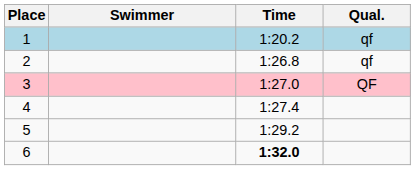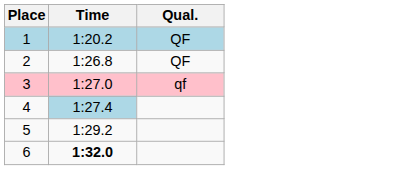- column: Swimmer
1 | Qual.: qf -> QF
2 | Qual.: qf -> QF
3 | Qual.: QF -> qf
4 | Time: no background -> lightblue background
